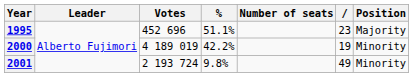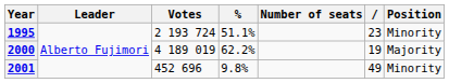1995 | Votes: 452 696 -> 2 193 724
1995 | Position: Majority -> Minority
2000 | %: 42.2% -> 62.2%
2000 | Position: Minority -> Majority
2001 | Votes: 2 193 724 -> 452 696
